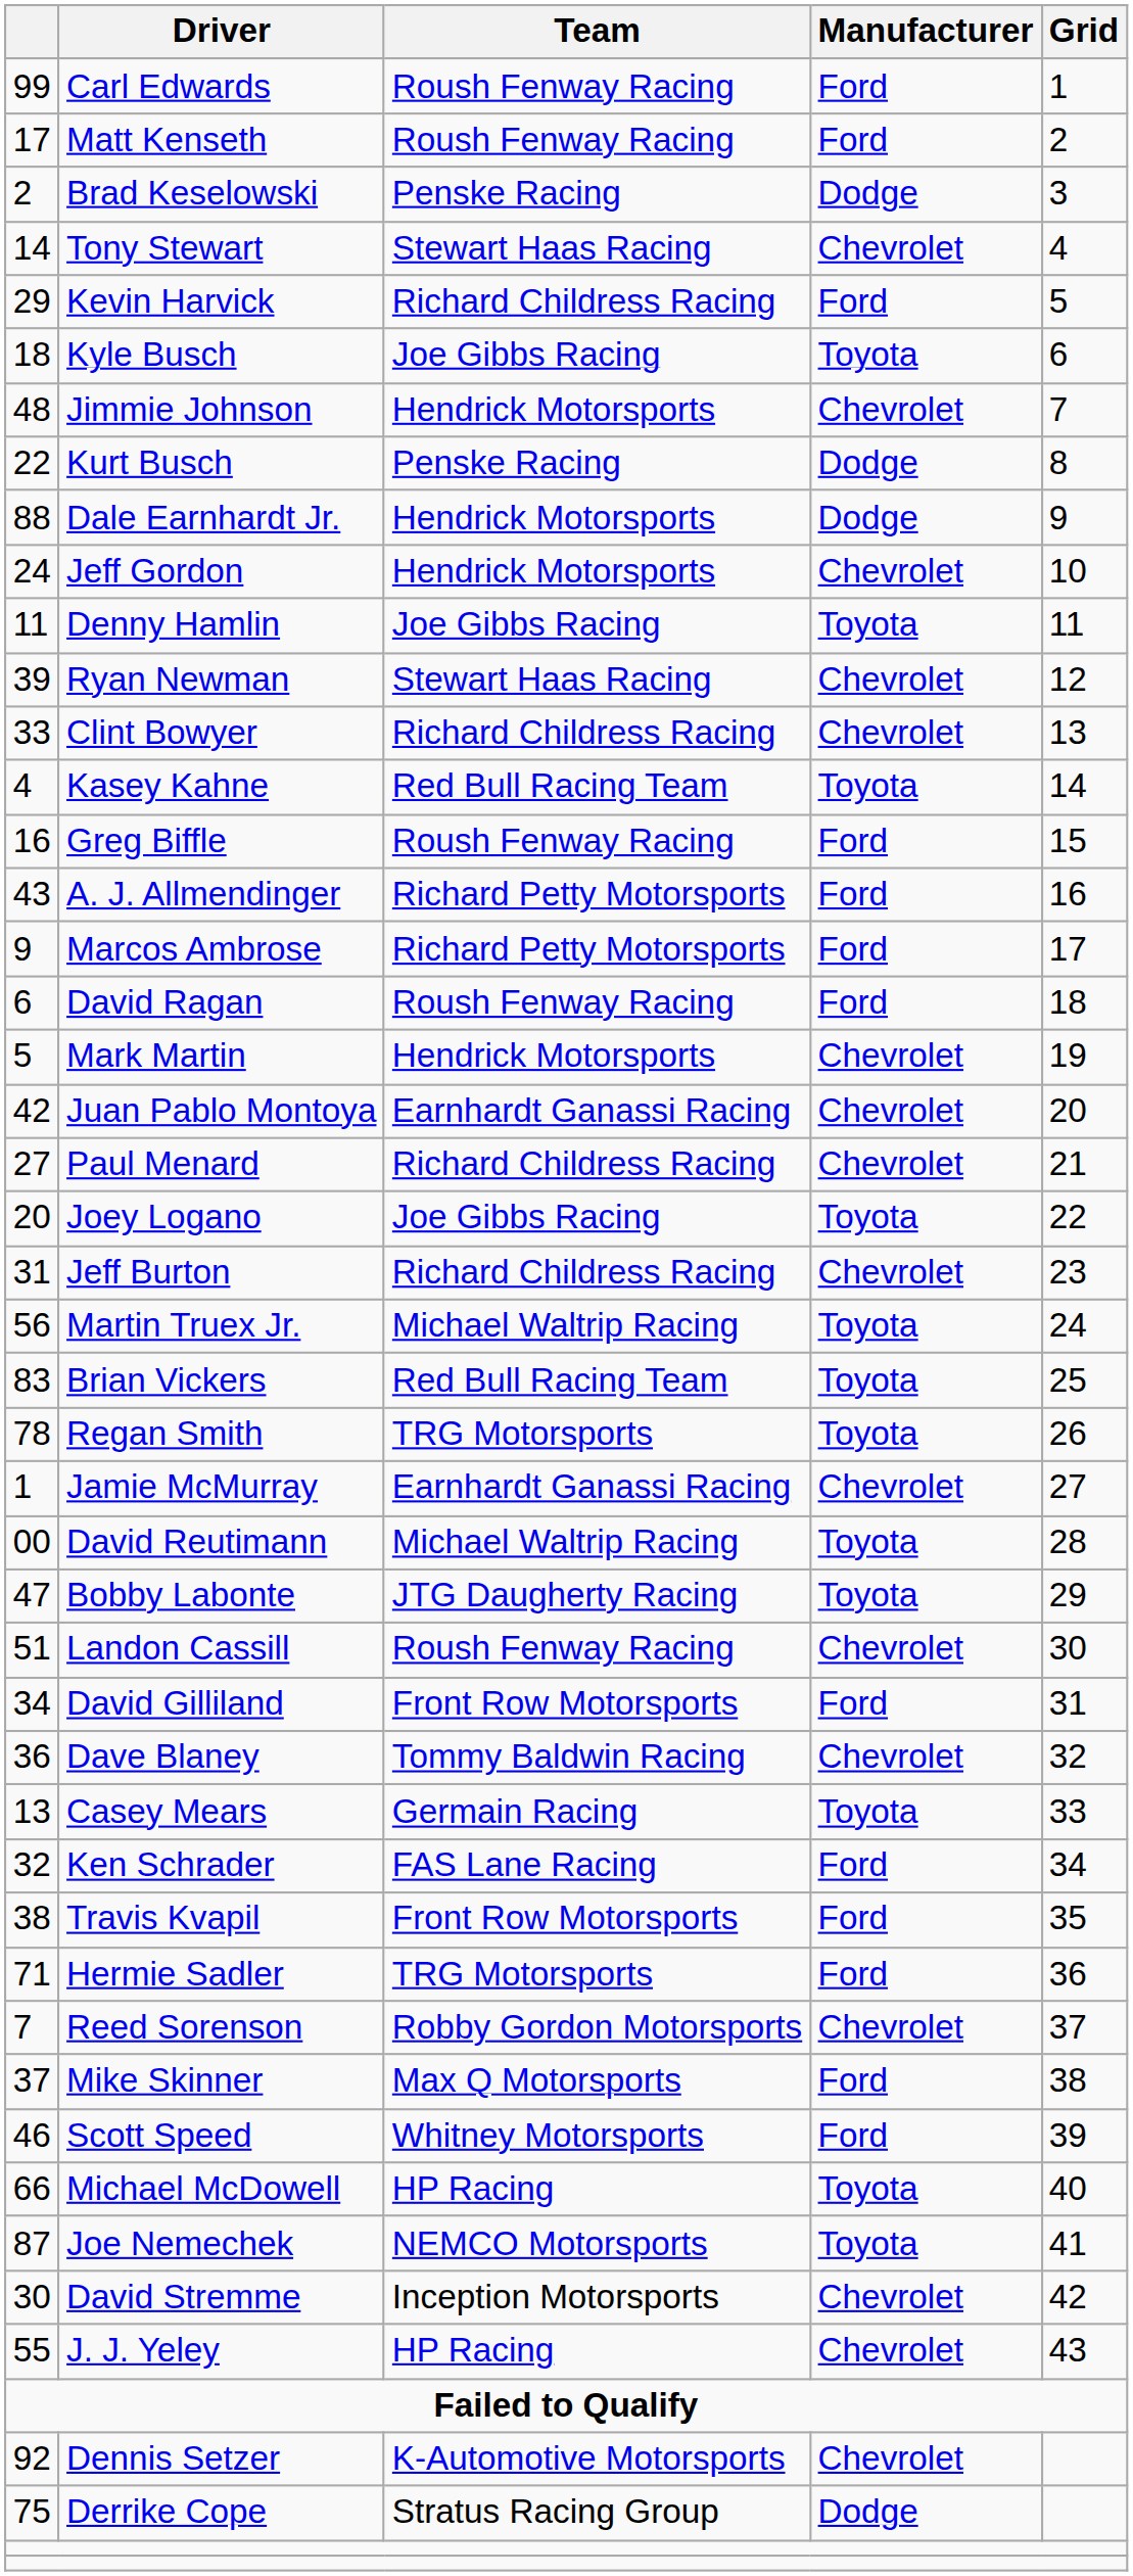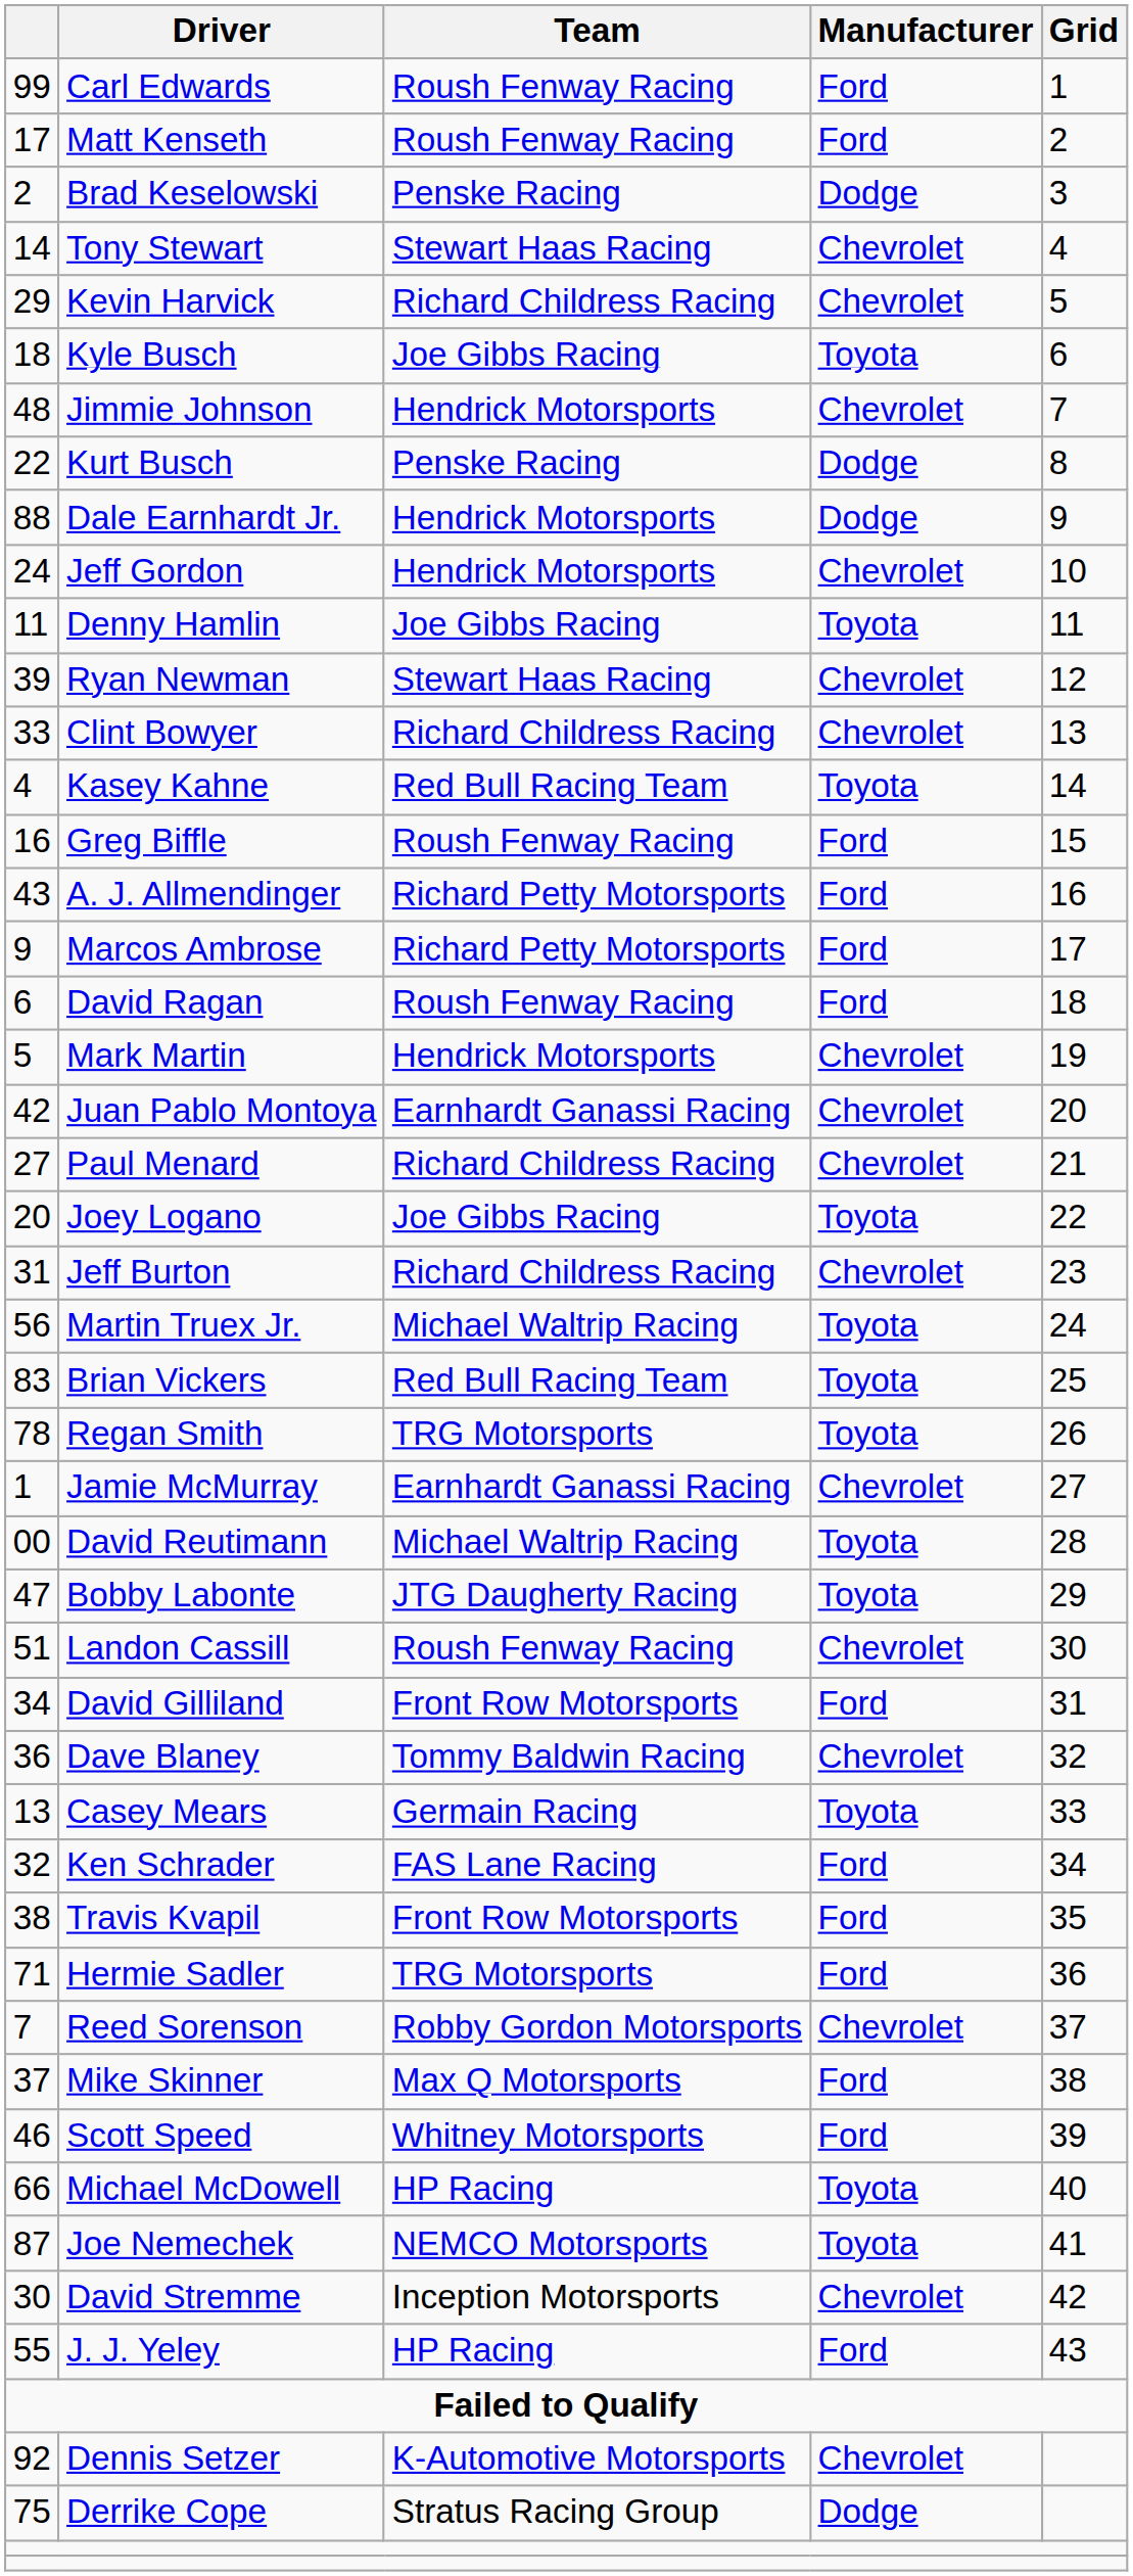Kevin Harvick | Manufacturer: Ford -> Chevrolet
J. J. Yeley | Manufacturer: Chevrolet -> Ford
